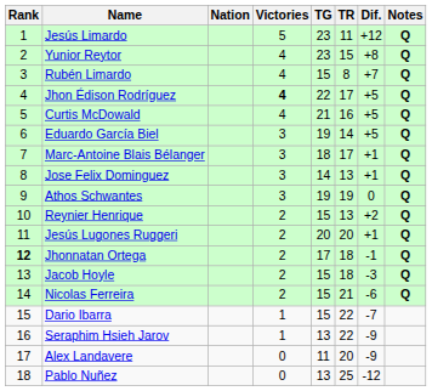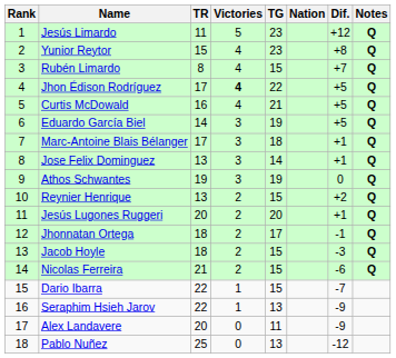columns swapped: Nation <-> TR
Jhonnatan Ortega | Rank: bold -> normal
